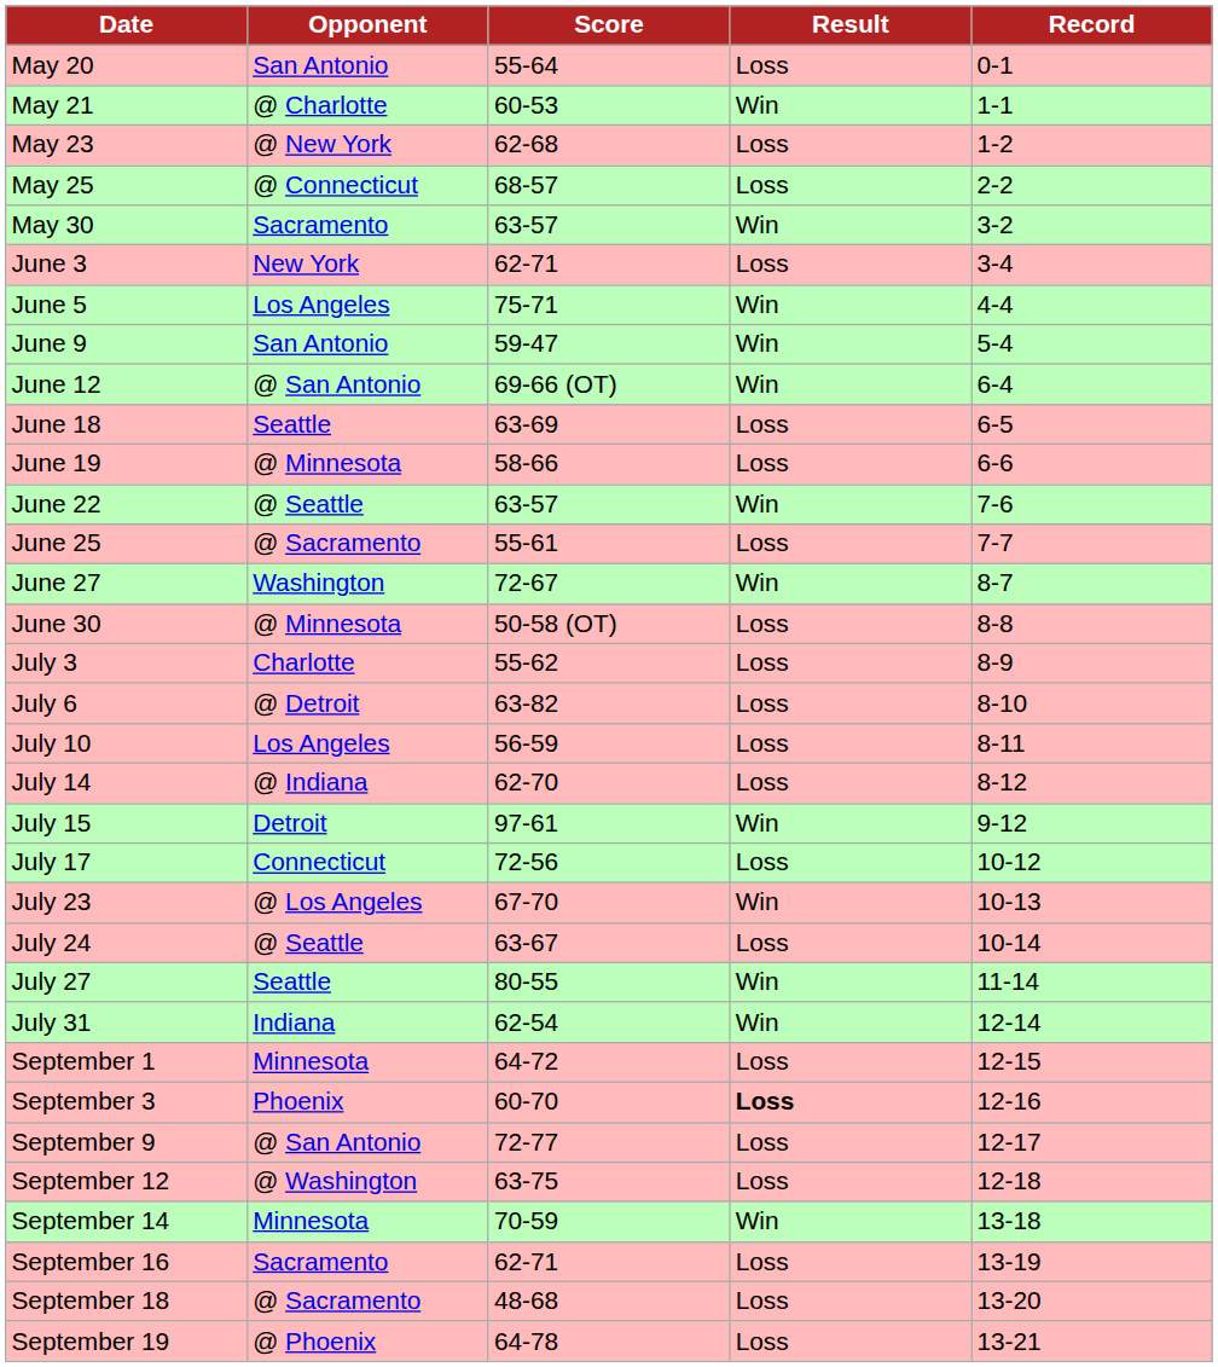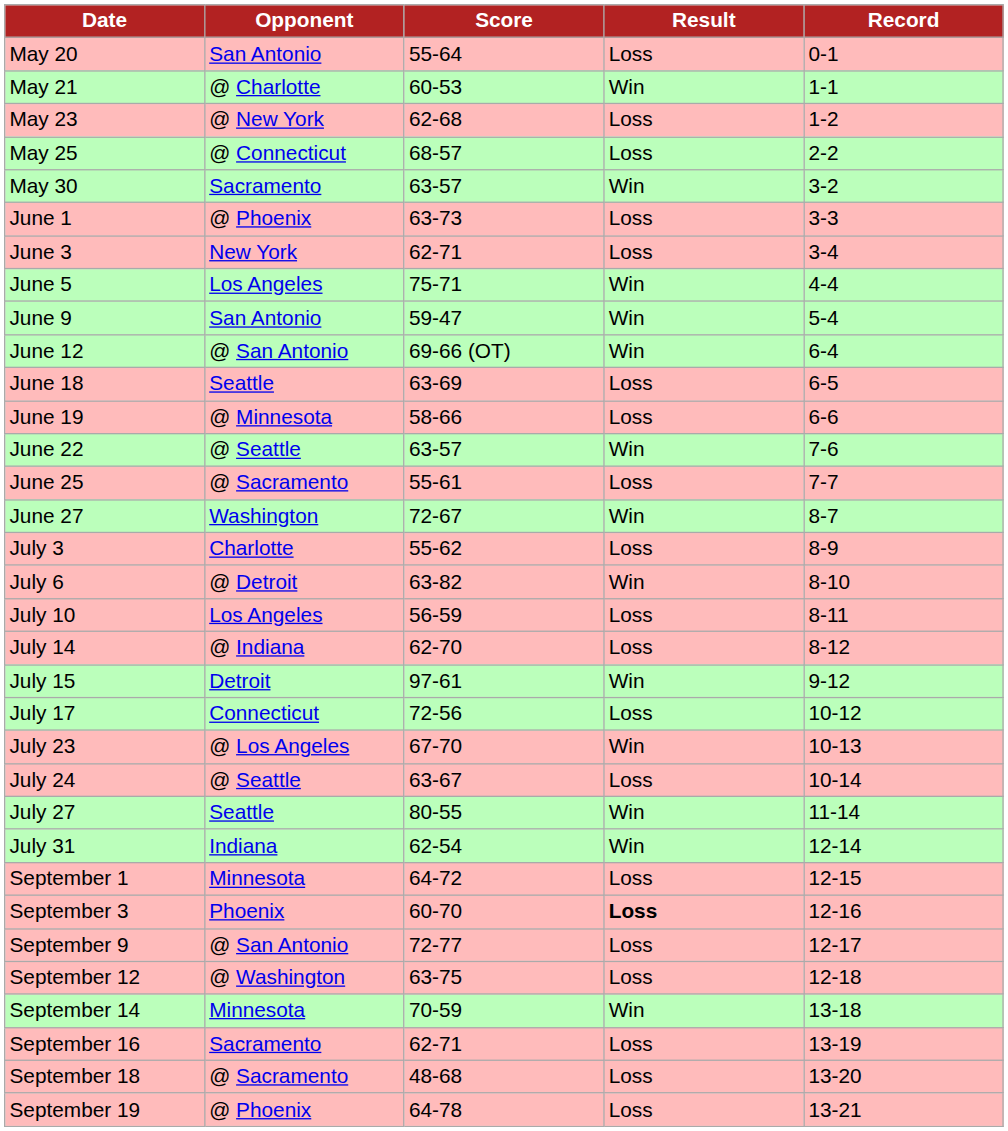+ row: June 1 | @ Phoenix | 63-73 | Loss | 3-3
- row: June 30 | @ Minnesota | 50-58 (OT) | Loss | 8-8
July 6 | Result: Loss -> Win
